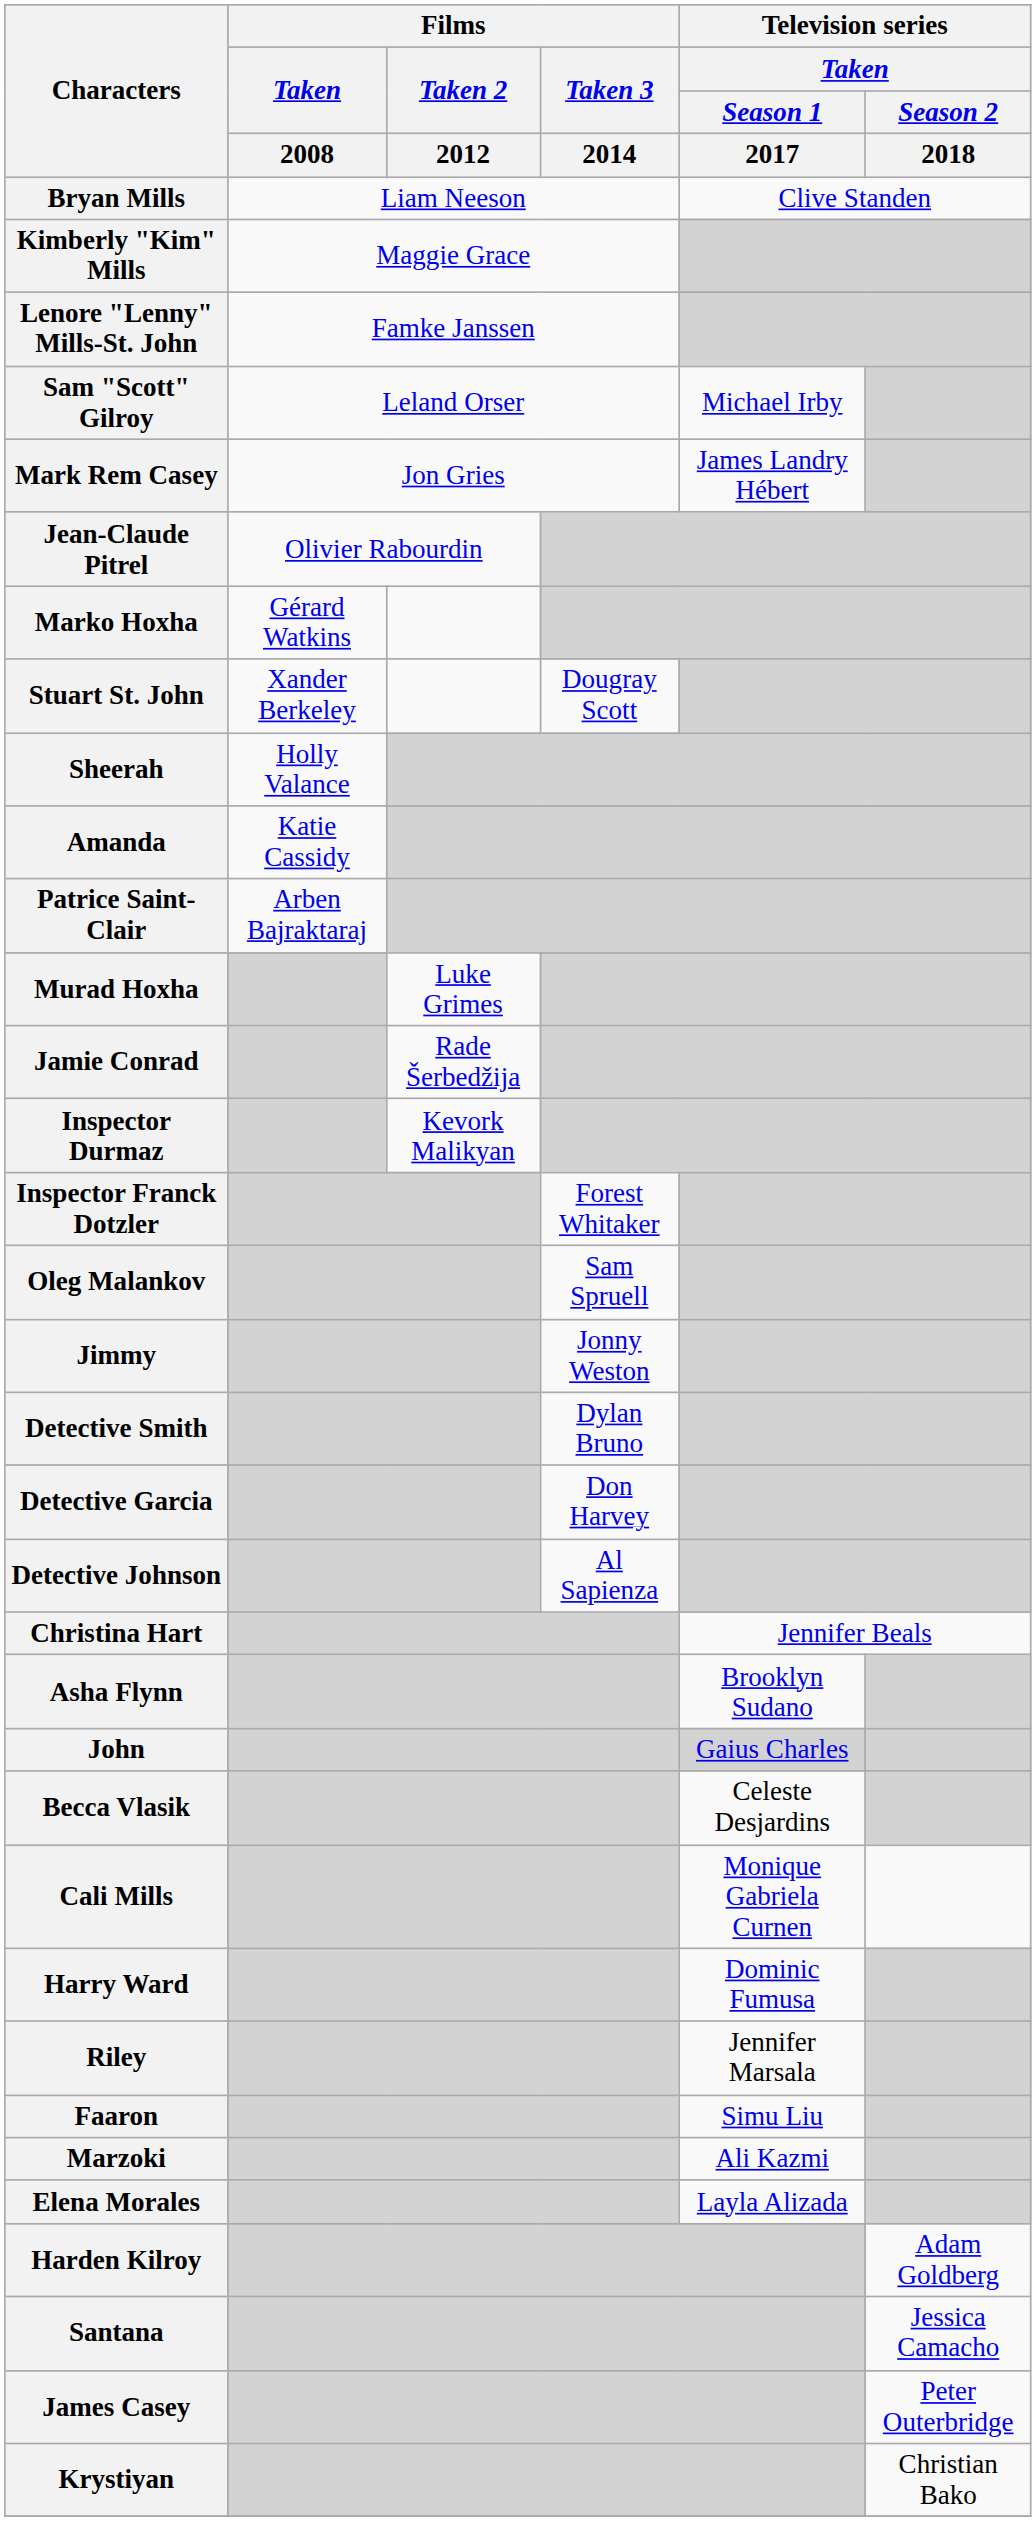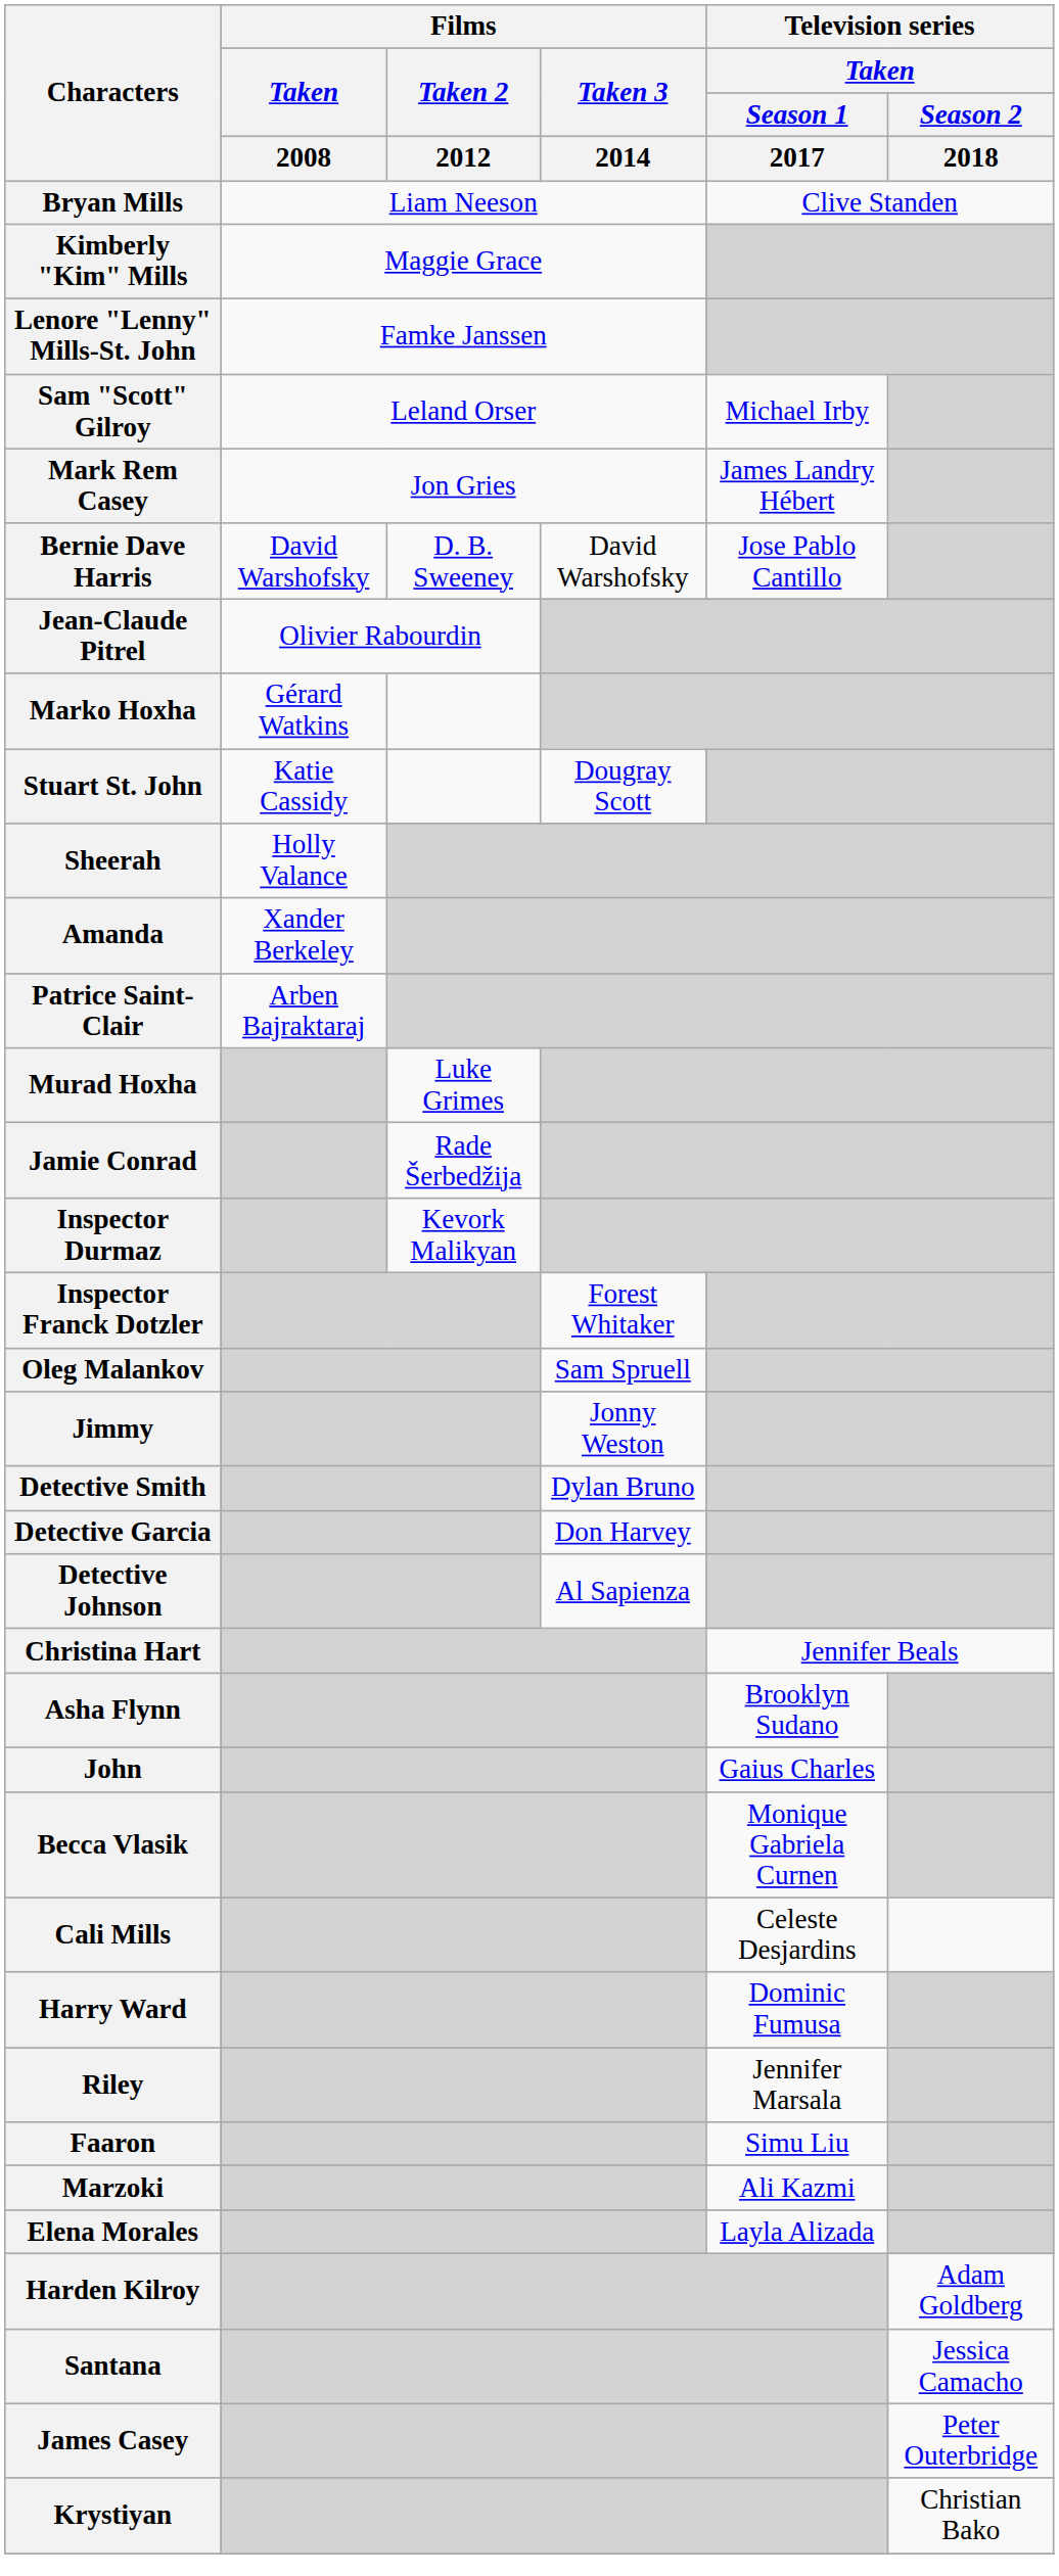+ row: Bernie Dave Harris | David Warshofsky | D. B. Sweeney | David Warshofsky | Jose Pablo Cantillo
Stuart St. John | Films / Taken / 2008: Xander Berkeley -> Katie Cassidy
Amanda | Films / Taken / 2008: Katie Cassidy -> Xander Berkeley
John | Television series / Taken / Season 1 / 2017: lightgrey background -> no background
Becca Vlasik | Television series / Taken / Season 1 / 2017: Celeste Desjardins -> Monique Gabriela Curnen
Cali Mills | Television series / Taken / Season 1 / 2017: Monique Gabriela Curnen -> Celeste Desjardins
